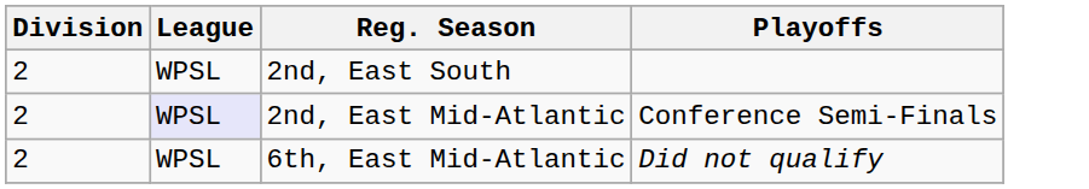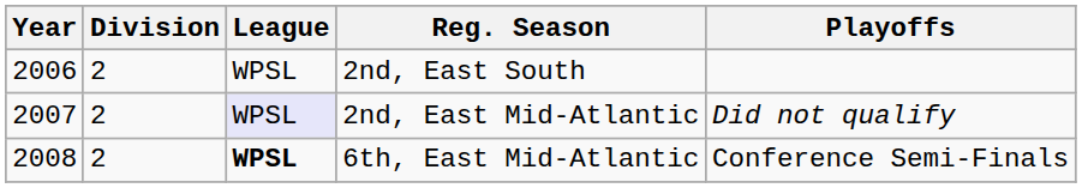+ column: Year | 2006 | 2007 | 2008
2nd, East Mid-Atlantic | Playoffs: Conference Semi-Finals -> Did not qualify
6th, East Mid-Atlantic | League: normal -> bold
6th, East Mid-Atlantic | Playoffs: Did not qualify -> Conference Semi-Finals
